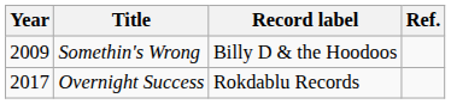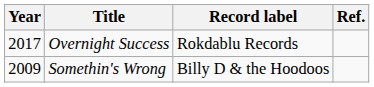rows swapped: Somethin's Wrong <-> Overnight Success
